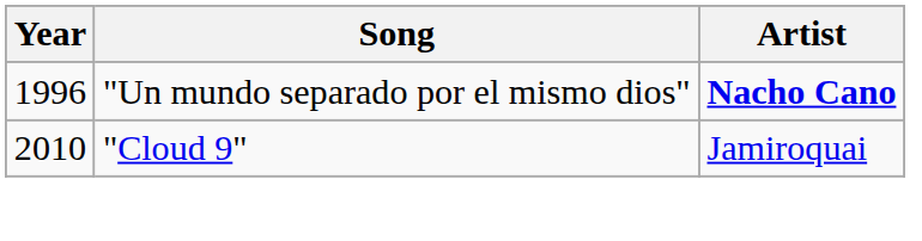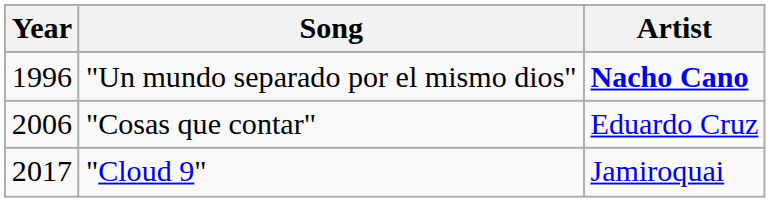+ row: 2006 | "Cosas que contar" | Eduardo Cruz
"Cloud 9" | Year: 2010 -> 2017
